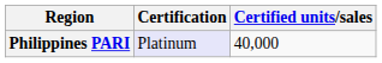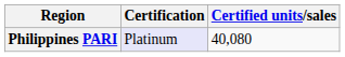Philippines PARI | Certified units/sales: 40,000 -> 40,080
